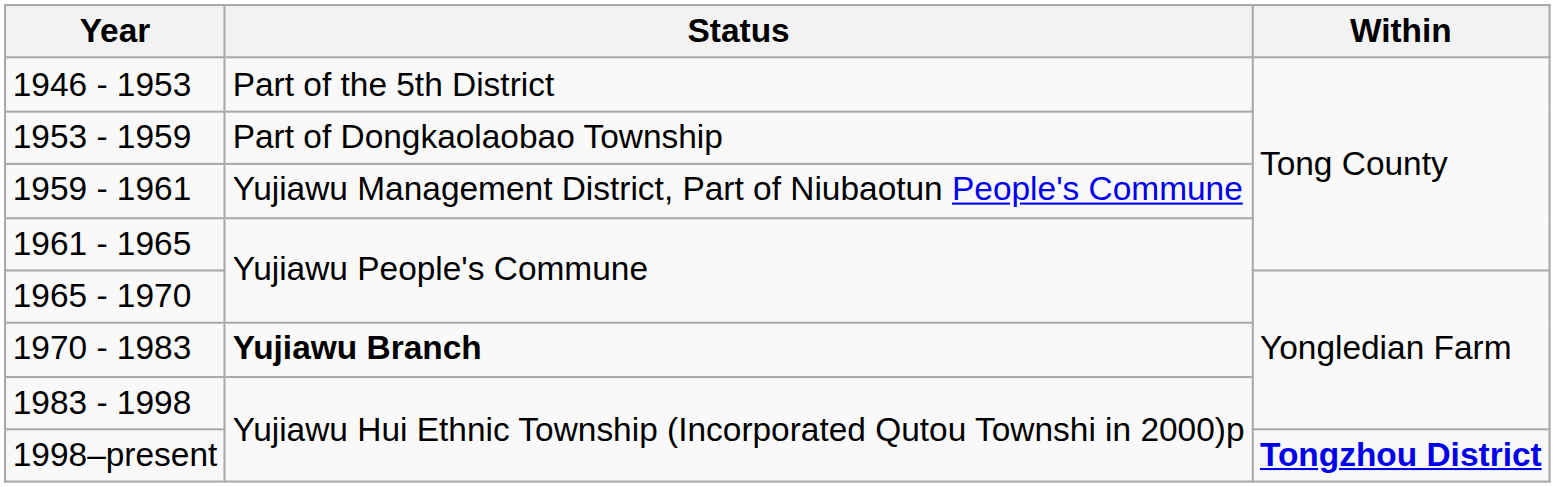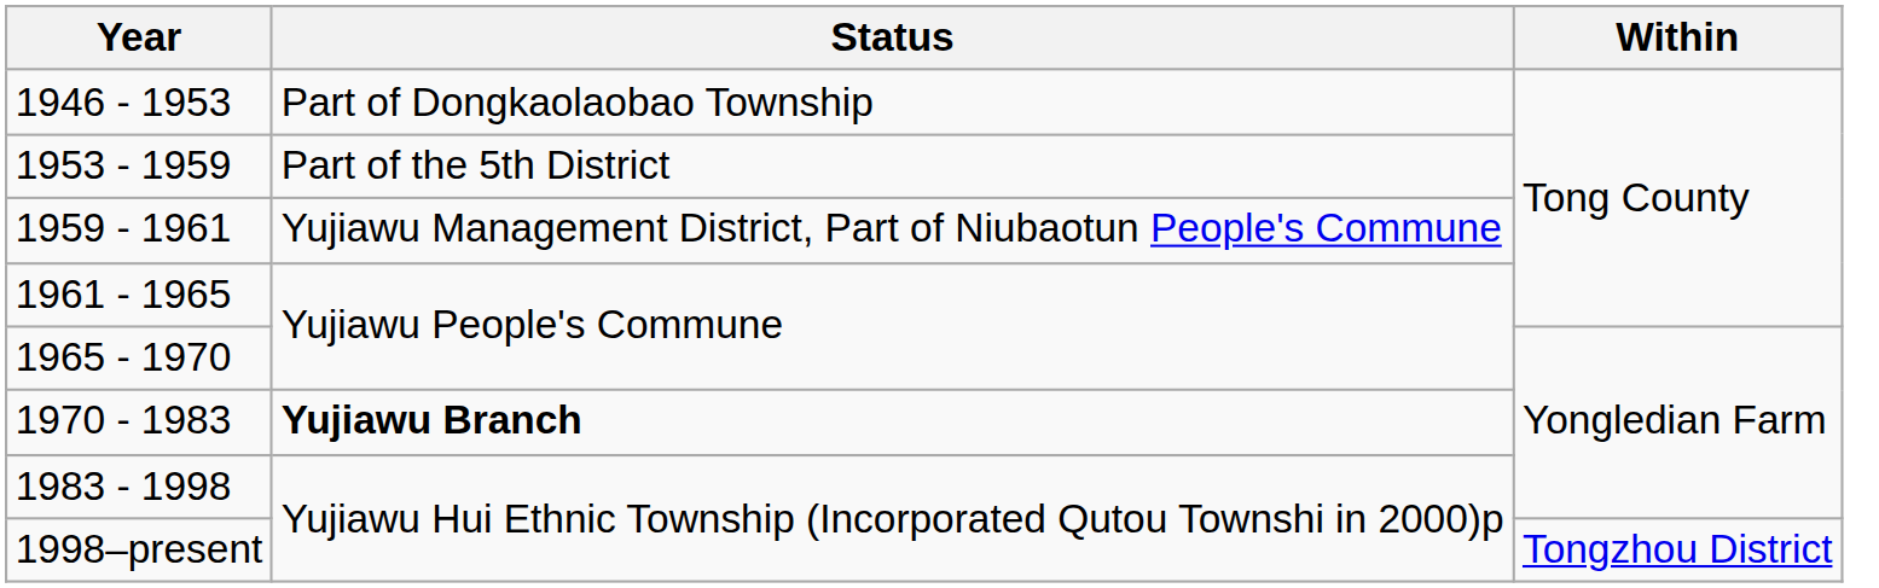1946 - 1953 | Status: Part of the 5th District -> Part of Dongkaolaobao Township
1953 - 1959 | Status: Part of Dongkaolaobao Township -> Part of the 5th District
1998–present | Within: bold -> normal
